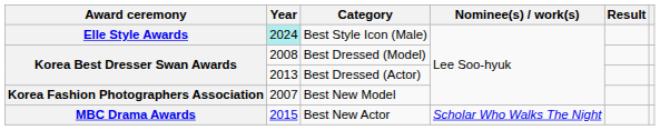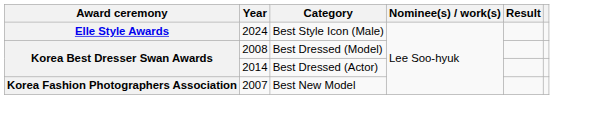Best Style Icon (Male) | Year: paleturquoise background -> no background
Best Dressed (Actor) | Year: 2013 -> 2014
- row: MBC Drama Awards | 2015 | Best New Actor | Scholar Who Walks The Night
